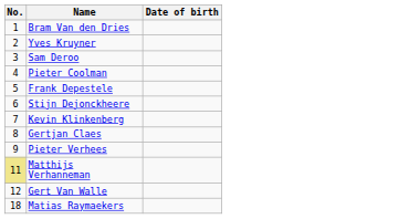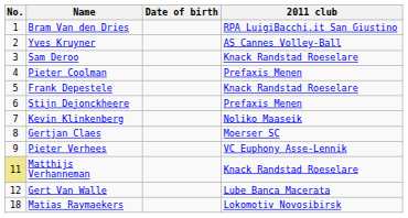+ column: 2011 club | RPA LuigiBacchi.it San Giustino | AS Cannes Volley-Ball | Knack Randstad Roeselare | Prefaxis Menen | Knack Randstad Roeselare | Prefaxis Menen | Noliko Maaseik | Moerser SC | VC Euphony Asse-Lennik | Knack Randstad Roeselare | Lube Banca Macerata | Lokomotiv Novosibirsk
